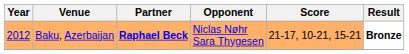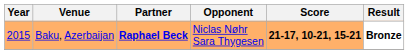Baku, Azerbaijan | Year: 2012 -> 2015
Baku, Azerbaijan | Score: normal -> bold
